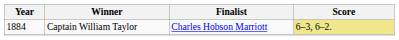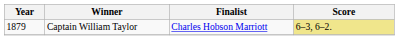Captain William Taylor | Year: 1884 -> 1879
